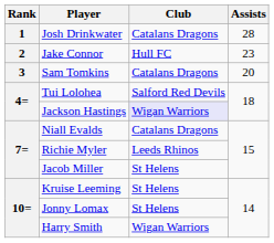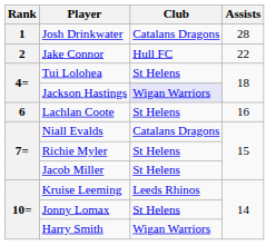Jake Connor | Assists: 23 -> 22
- row: 3 | Sam Tomkins | Catalans Dragons | 20
Tui Lolohea | Club: Salford Red Devils -> St Helens
+ row: 6 | Lachlan Coote | St Helens | 16
Richie Myler | Club: Leeds Rhinos -> St Helens
Kruise Leeming | Club: St Helens -> Leeds Rhinos
